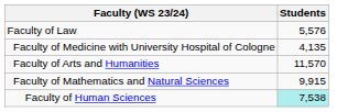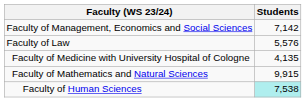+ row: Faculty of Management, Economics and Social Sciences | 7,142
- row: Faculty of Arts and Humanities | 11,570
